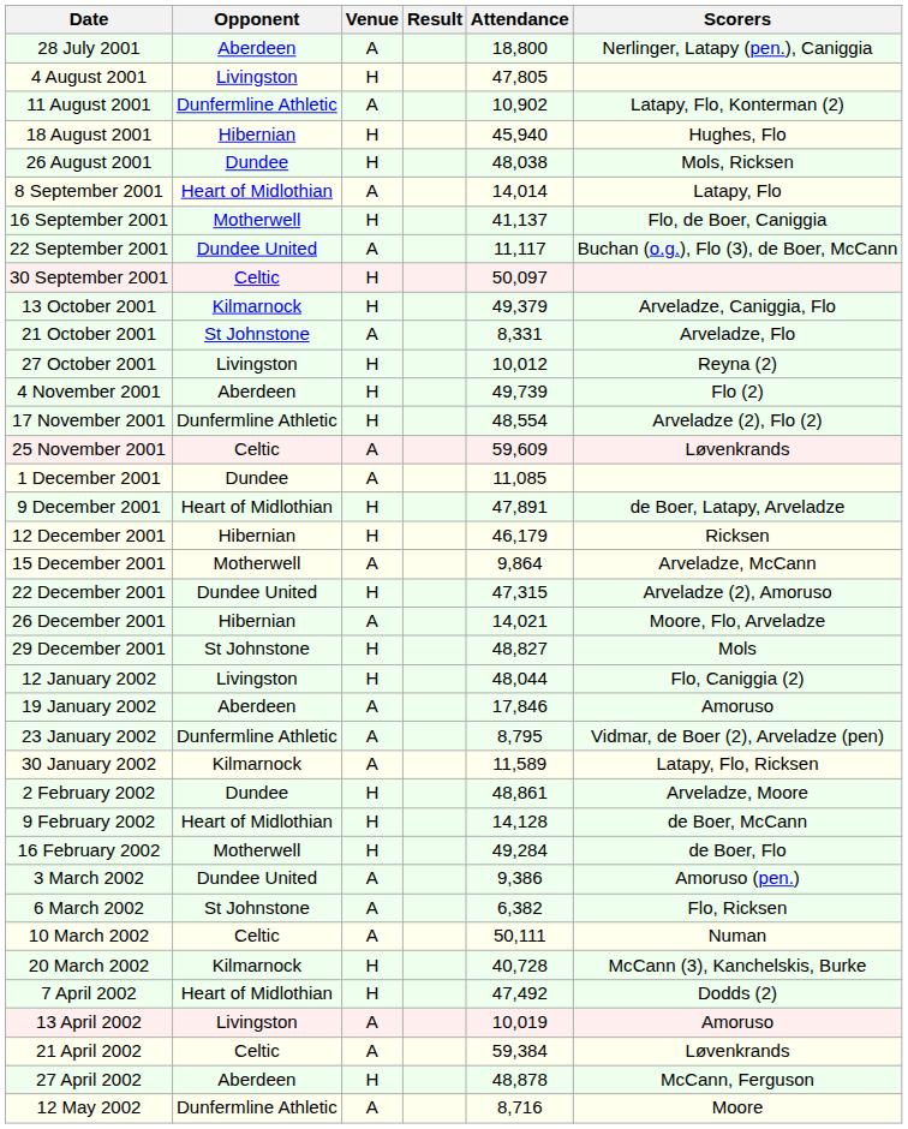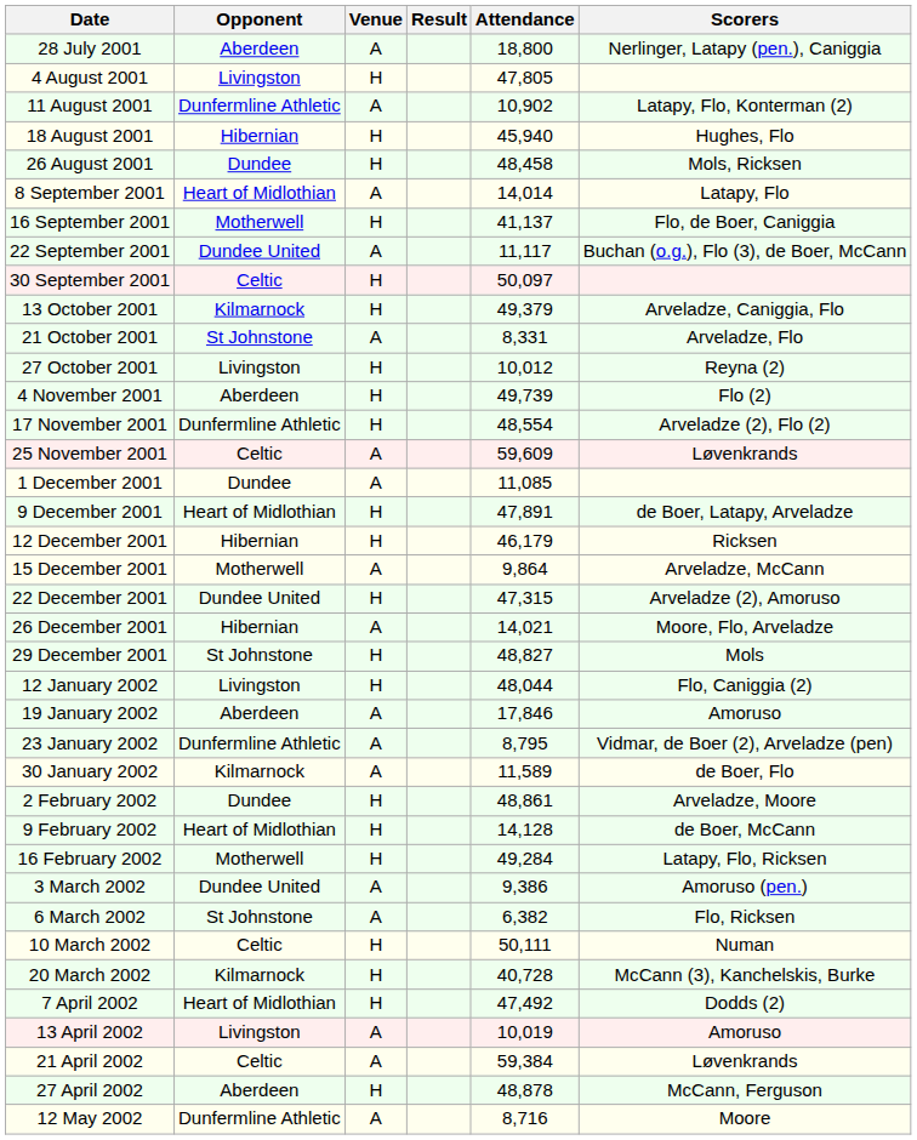26 August 2001 | Attendance: 48,038 -> 48,458
30 January 2002 | Scorers: Latapy, Flo, Ricksen -> de Boer, Flo
16 February 2002 | Scorers: de Boer, Flo -> Latapy, Flo, Ricksen
10 March 2002 | Venue: A -> H
